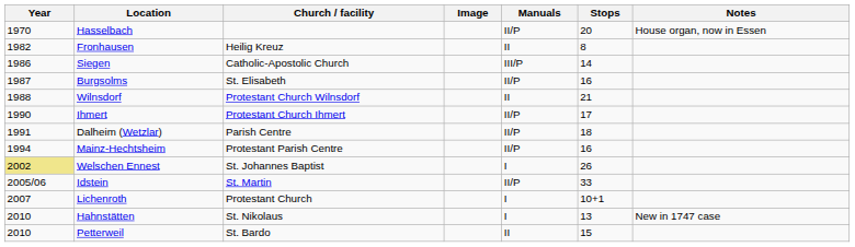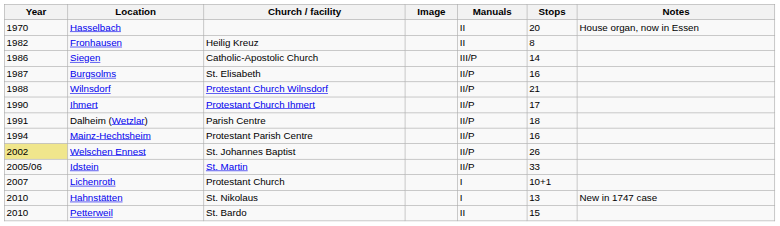Hasselbach | Manuals: II/P -> II
Wilnsdorf | Manuals: II -> II/P
Welschen Ennest | Manuals: I -> II/P
